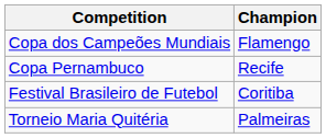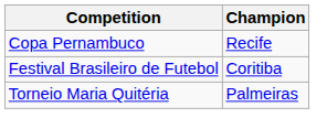- row: Copa dos Campeões Mundiais | Flamengo
